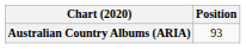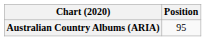Australian Country Albums (ARIA) | Position: 93 -> 95
